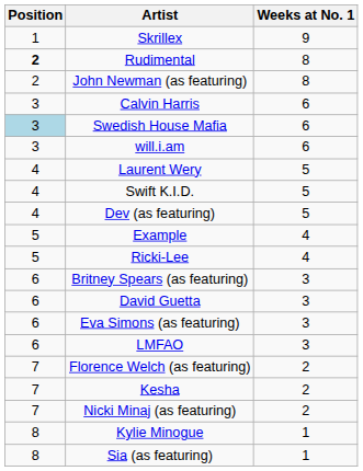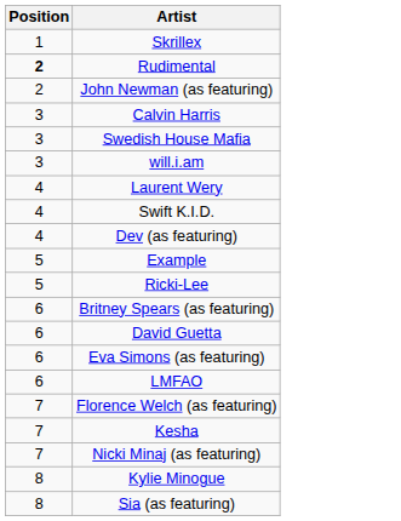- column: Weeks at No. 1 | 9 | 8 | 8 | 6 | 6 | 6 | 5 | 5 | 5 | 4 | 4 | 3 | 3 | 3 | 3 | 2 | 2 | 2 | 1 | 1
Swedish House Mafia | Position: lightblue background -> no background
